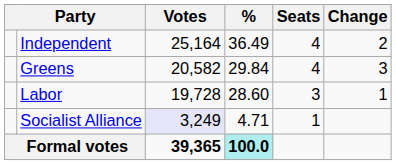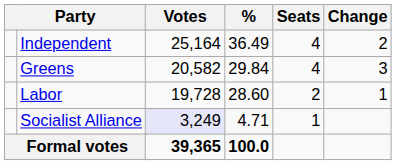Labor | Seats: 3 -> 2
Formal votes | %: paleturquoise background -> no background
